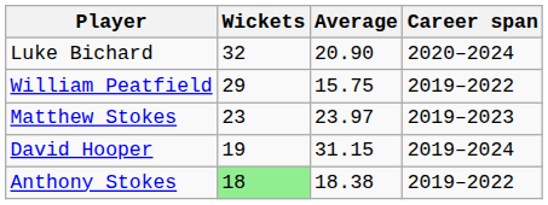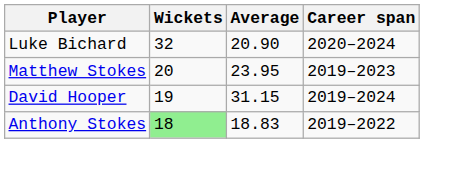- row: William Peatfield | 29 | 15.75 | 2019–2022
Matthew Stokes | Wickets: 23 -> 20
Matthew Stokes | Average: 23.97 -> 23.95
Anthony Stokes | Average: 18.38 -> 18.83
